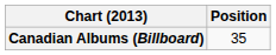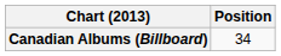Canadian Albums (Billboard) | Position: 35 -> 34
